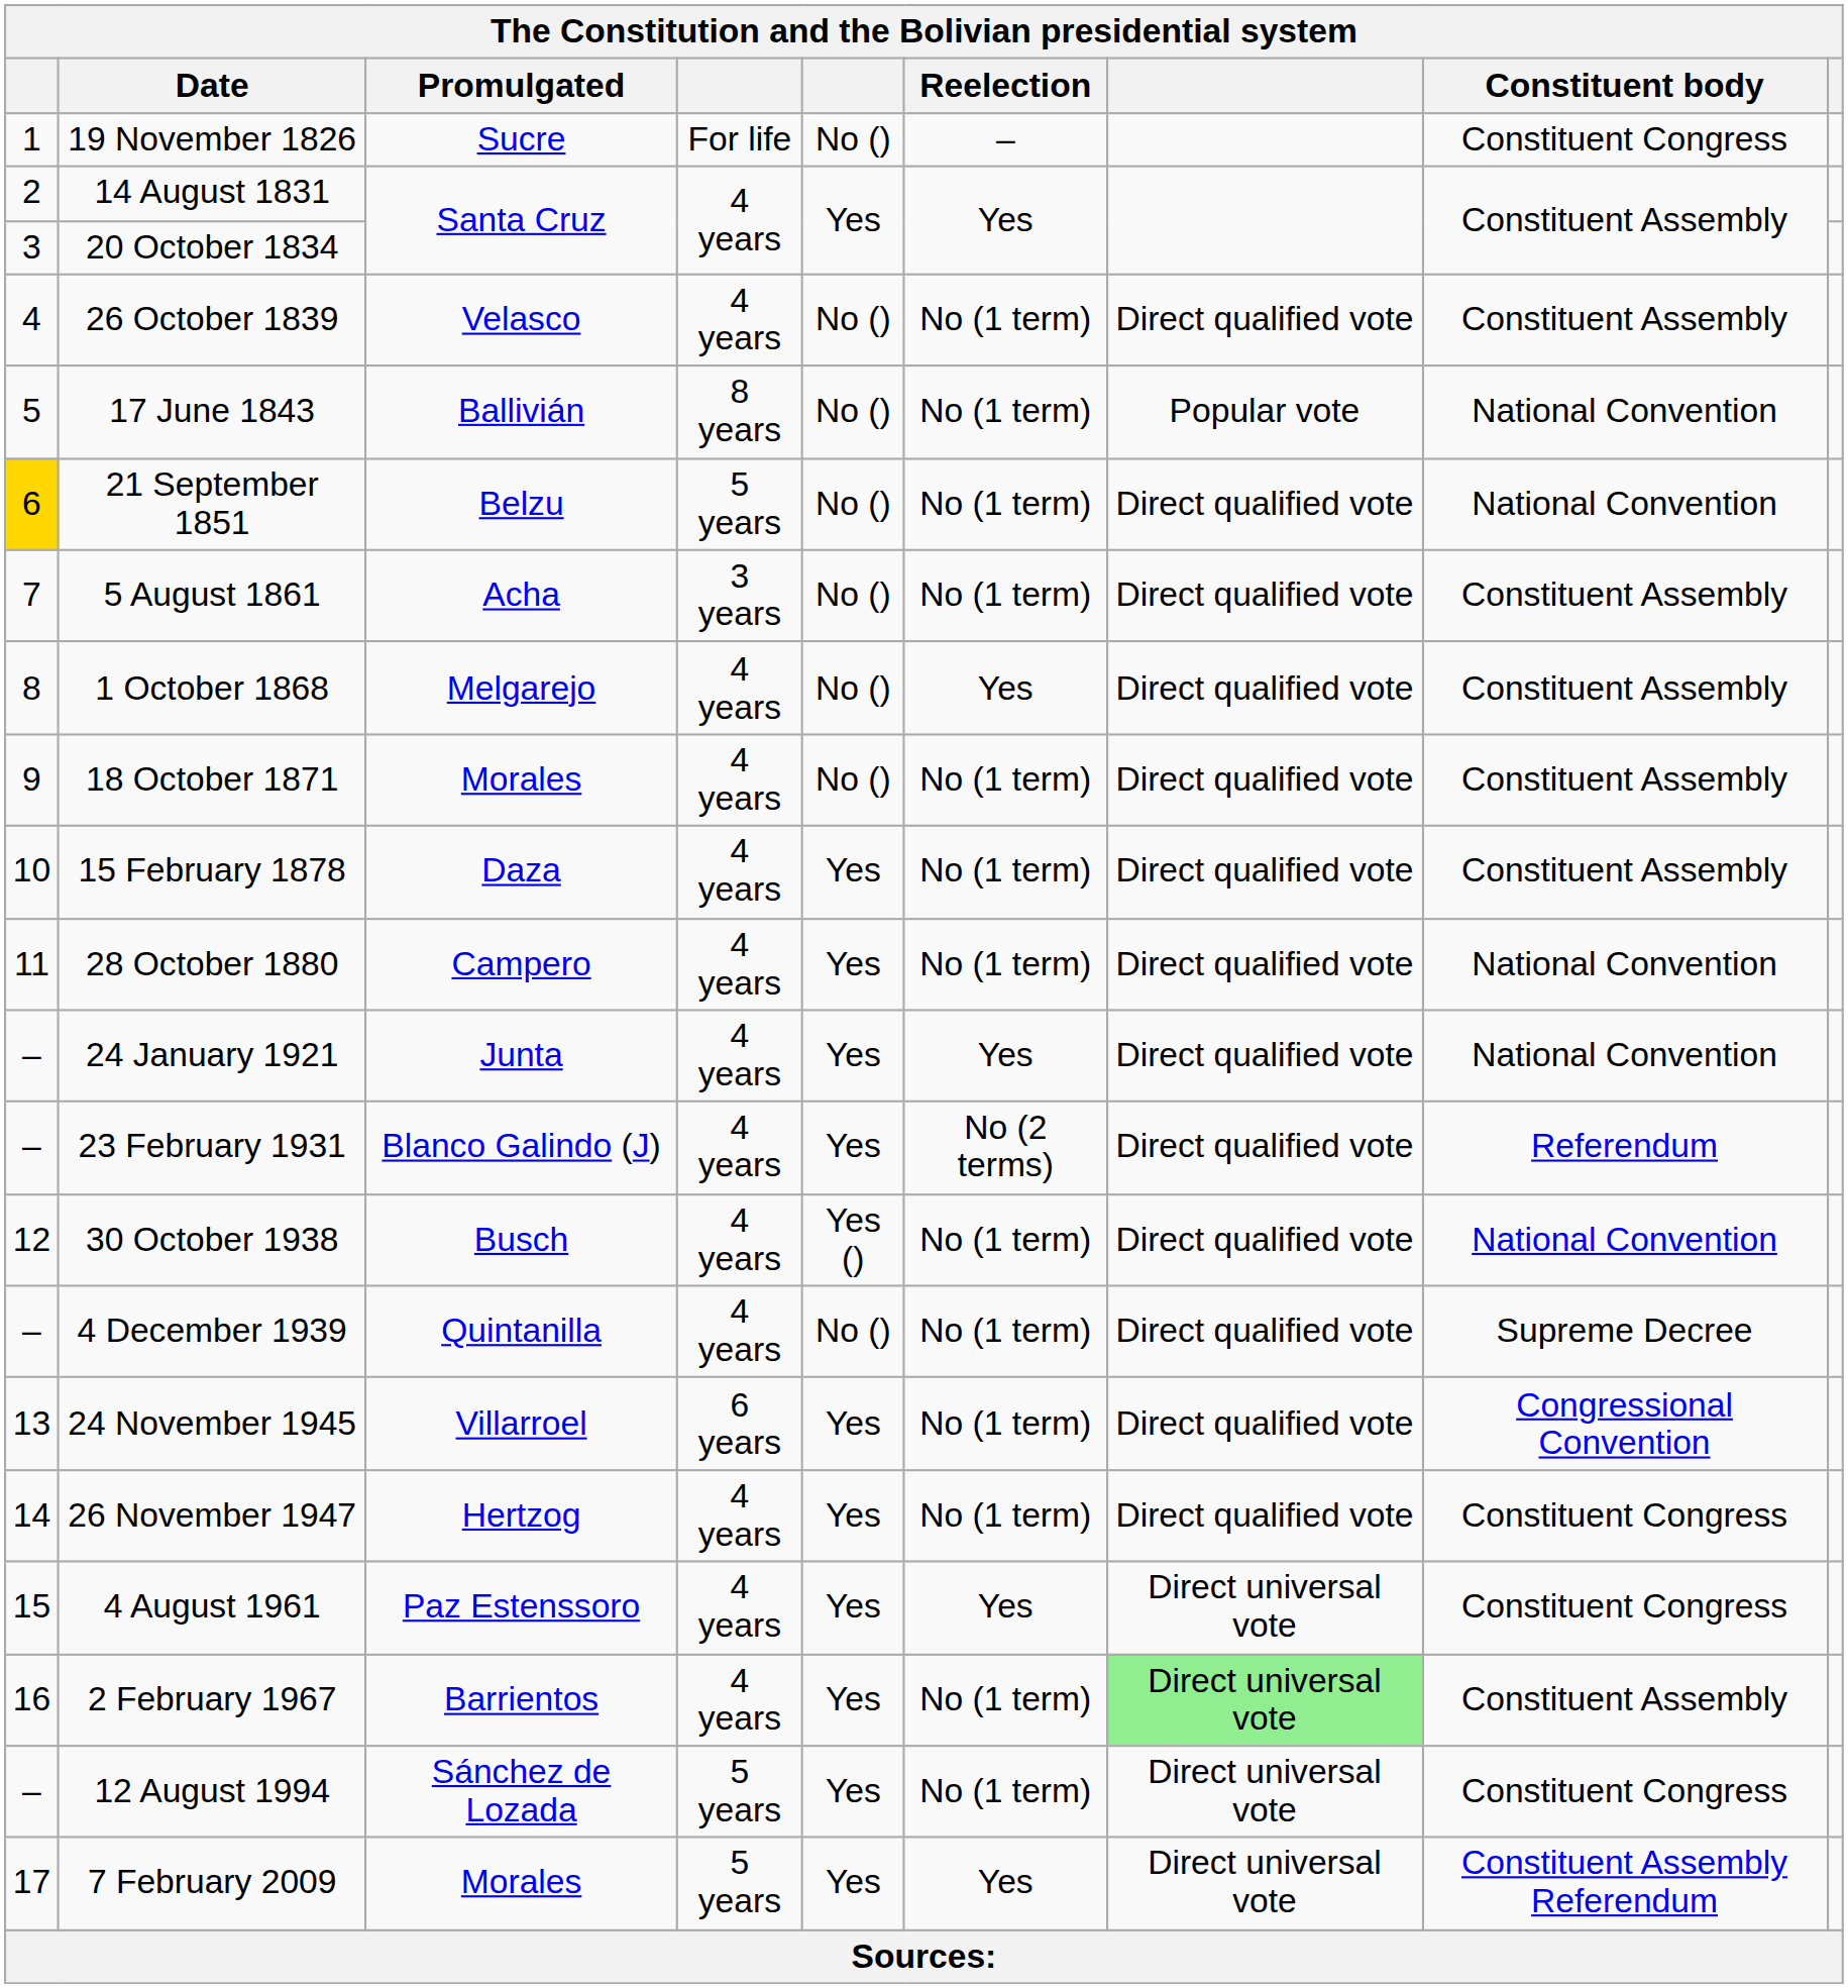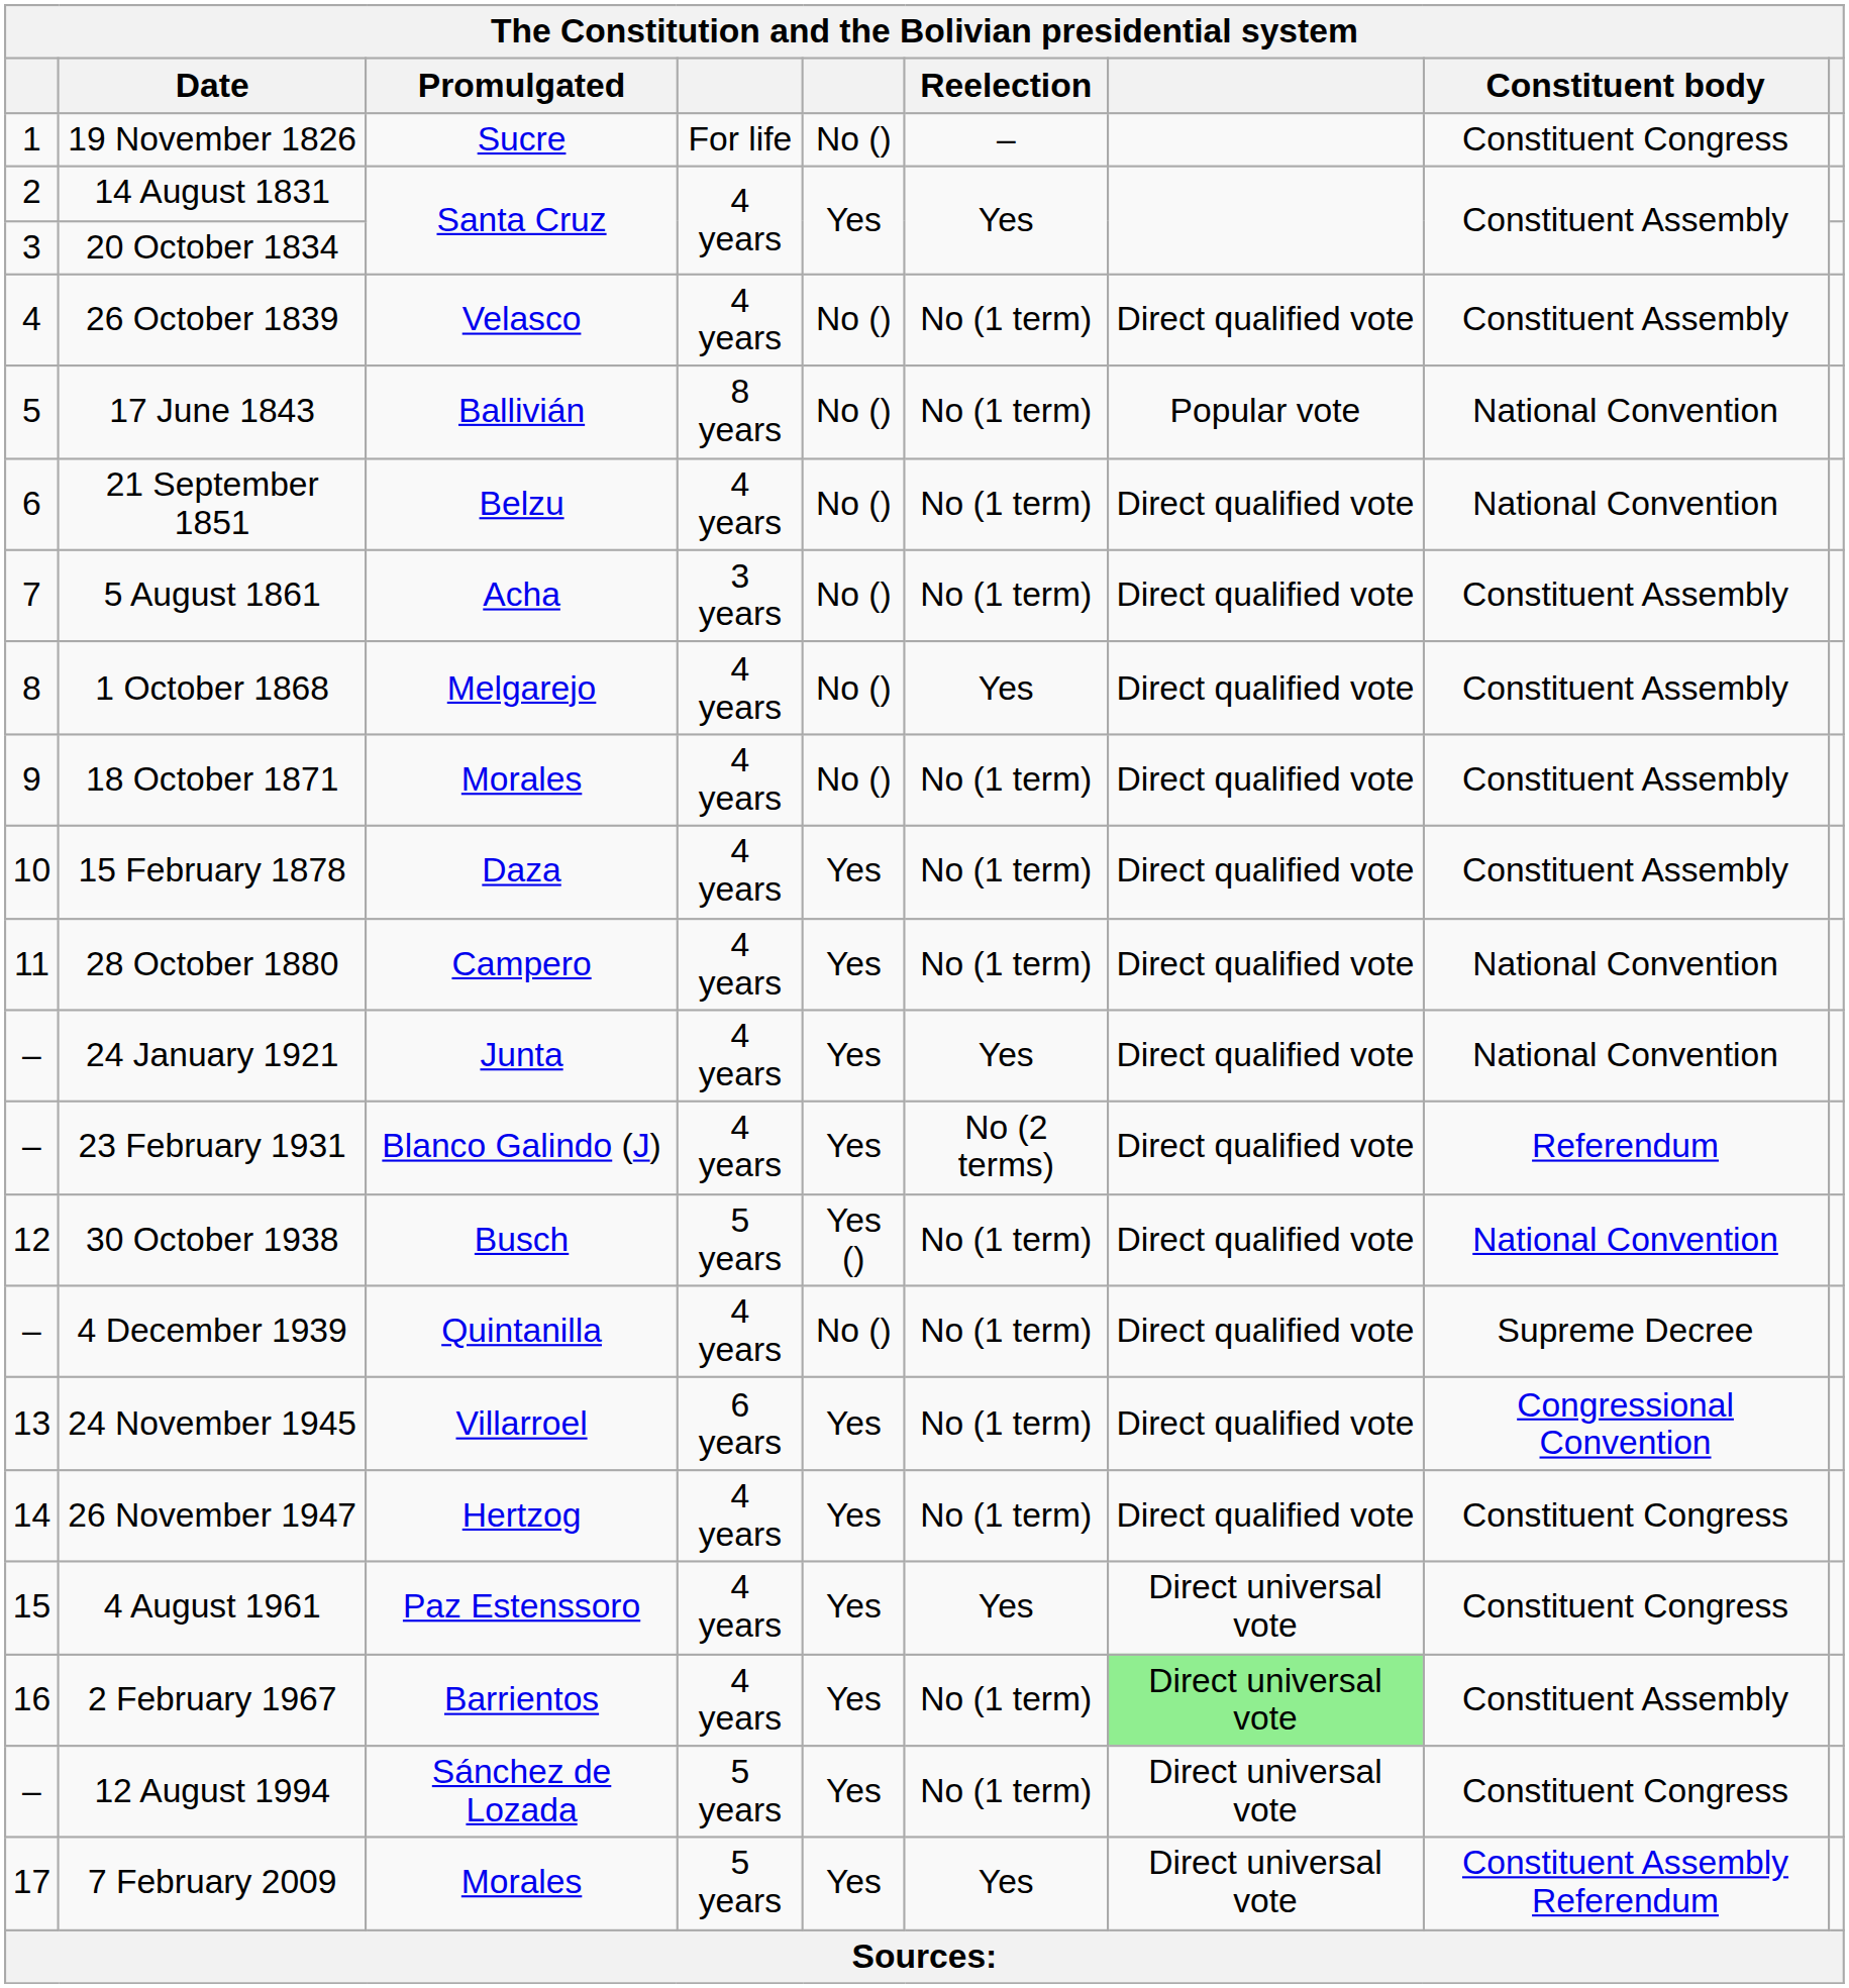21 September 1851 | column 1: gold background -> no background
21 September 1851 | column 4: 5 years -> 4 years
30 October 1938 | column 4: 4 years -> 5 years
